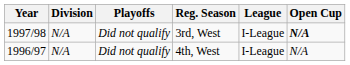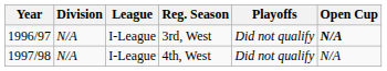columns swapped: League <-> Playoffs
3rd, West | Year: 1997/98 -> 1996/97
4th, West | Year: 1996/97 -> 1997/98
